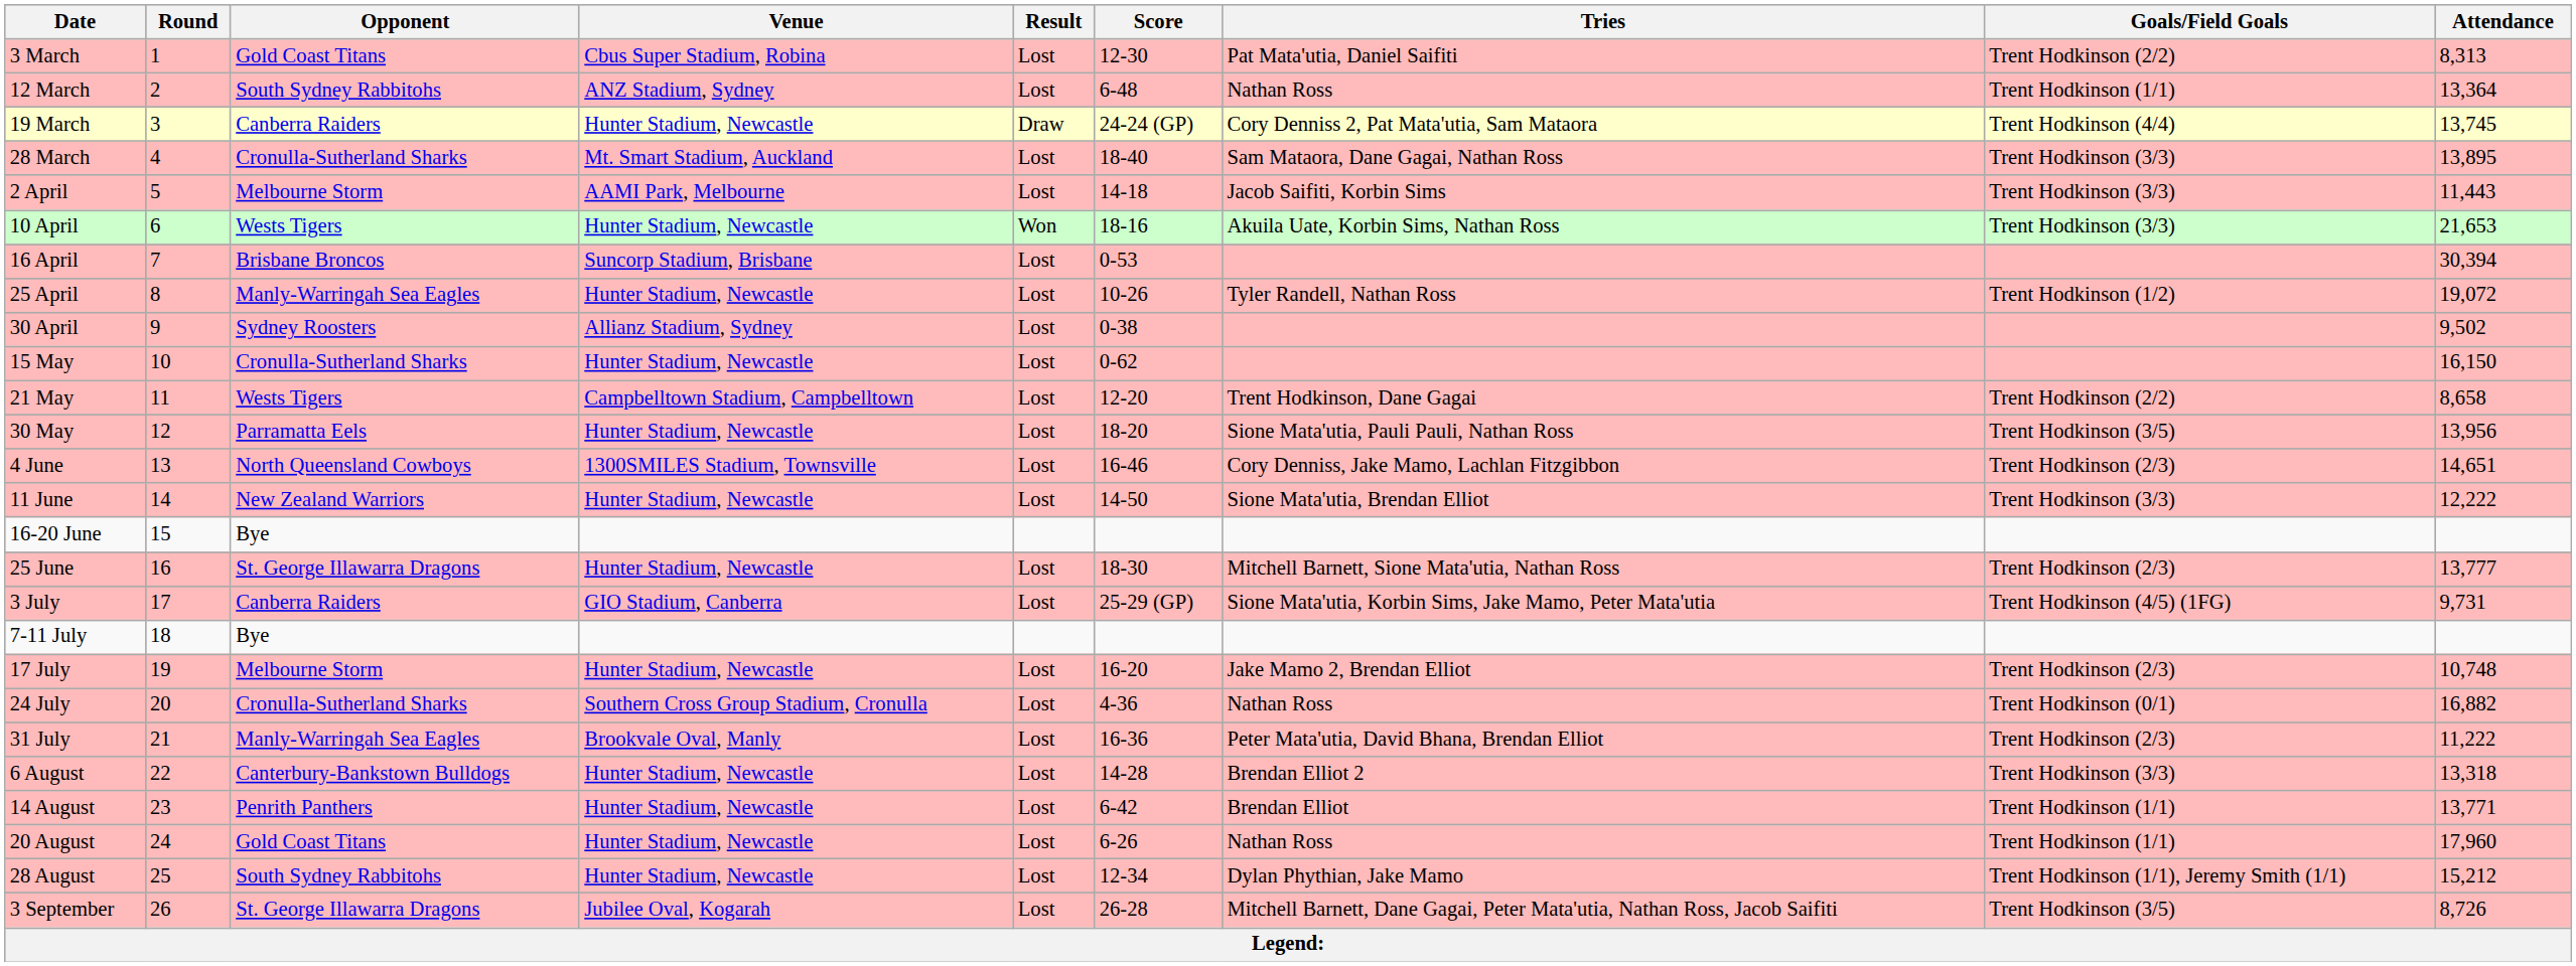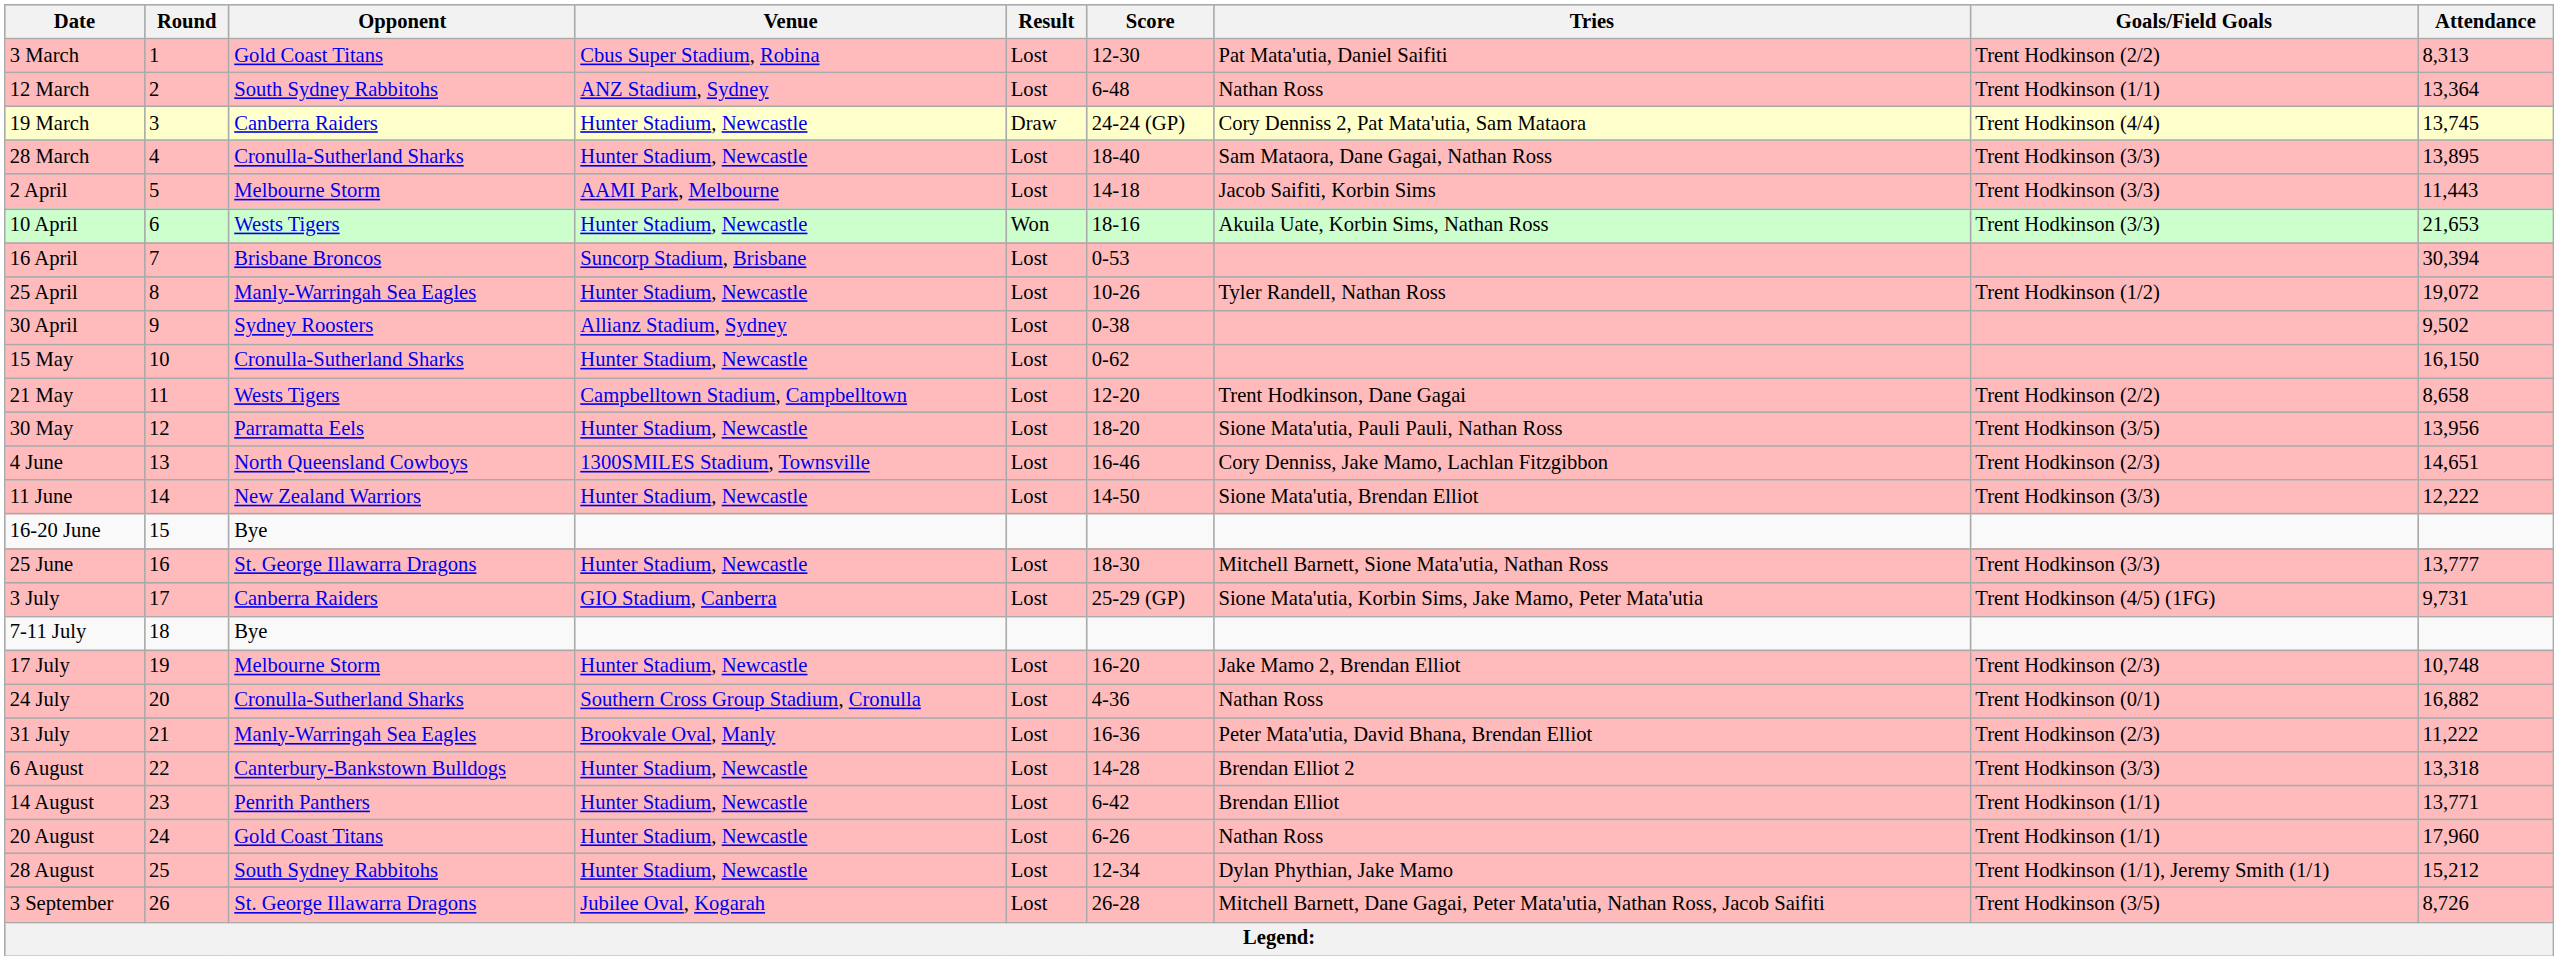28 March | Venue: Mt. Smart Stadium, Auckland -> Hunter Stadium, Newcastle
25 June | Goals/Field Goals: Trent Hodkinson (2/3) -> Trent Hodkinson (3/3)
